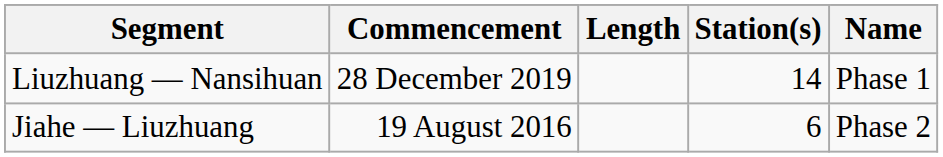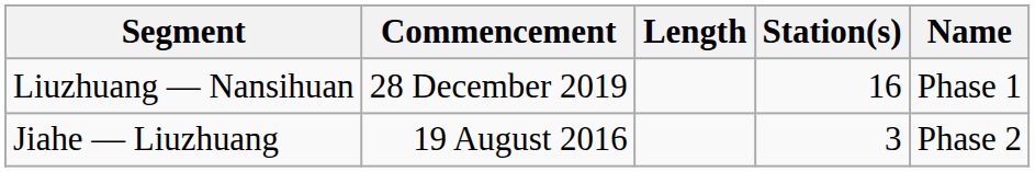Liuzhuang — Nansihuan | Station(s): 14 -> 16
Jiahe — Liuzhuang | Station(s): 6 -> 3
